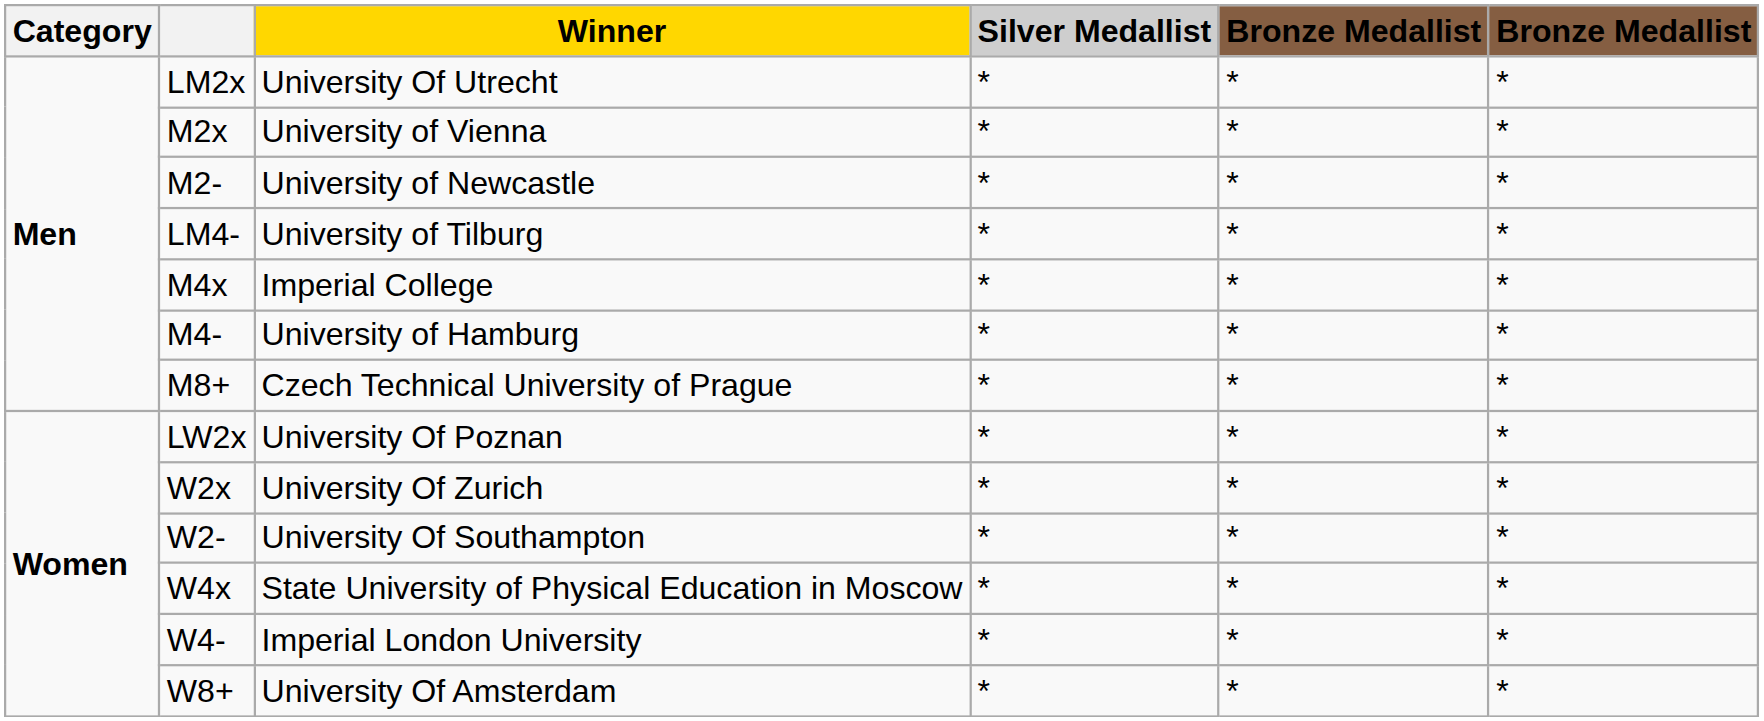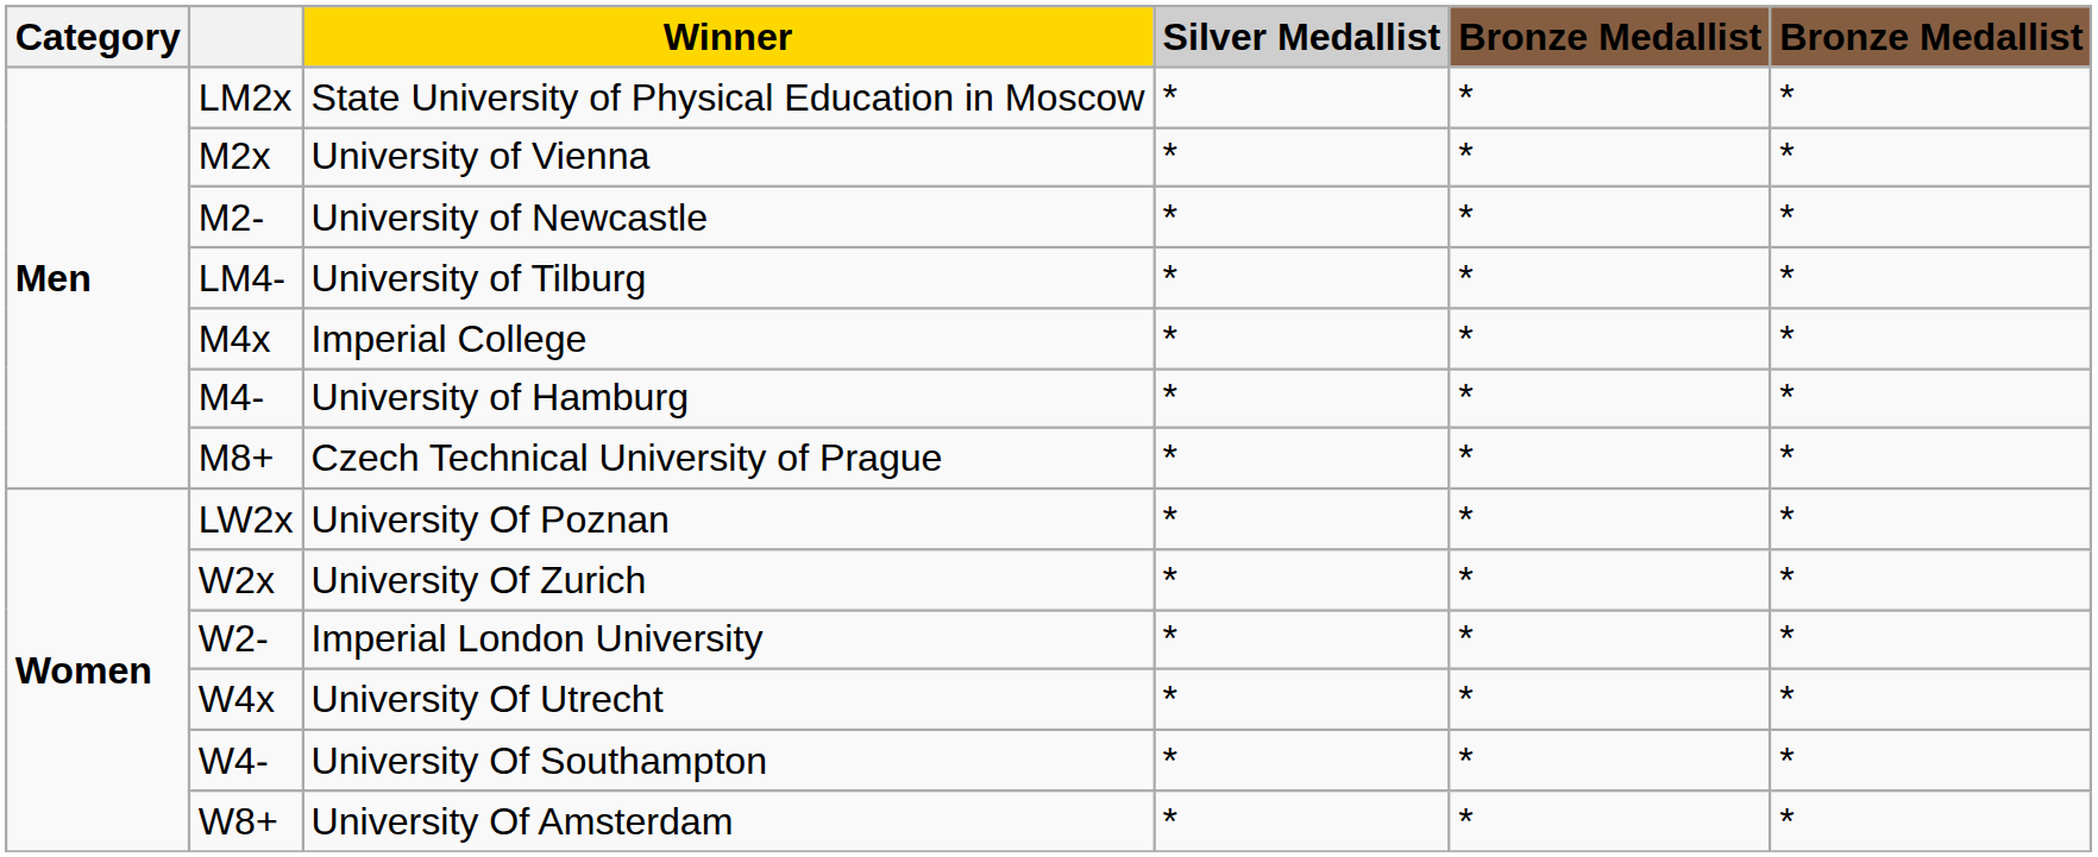LM2x | Winner: University Of Utrecht -> State University of Physical Education in Moscow
W2- | Winner: University Of Southampton -> Imperial London University
W4x | Winner: State University of Physical Education in Moscow -> University Of Utrecht
W4- | Winner: Imperial London University -> University Of Southampton
